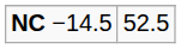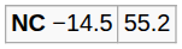NC −14.5 | column 2: 52.5 -> 55.2
